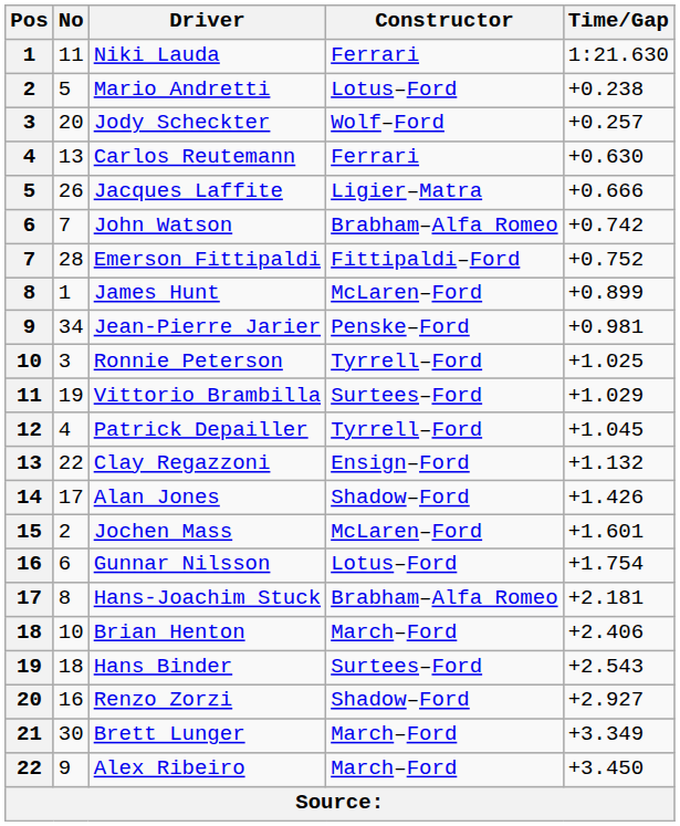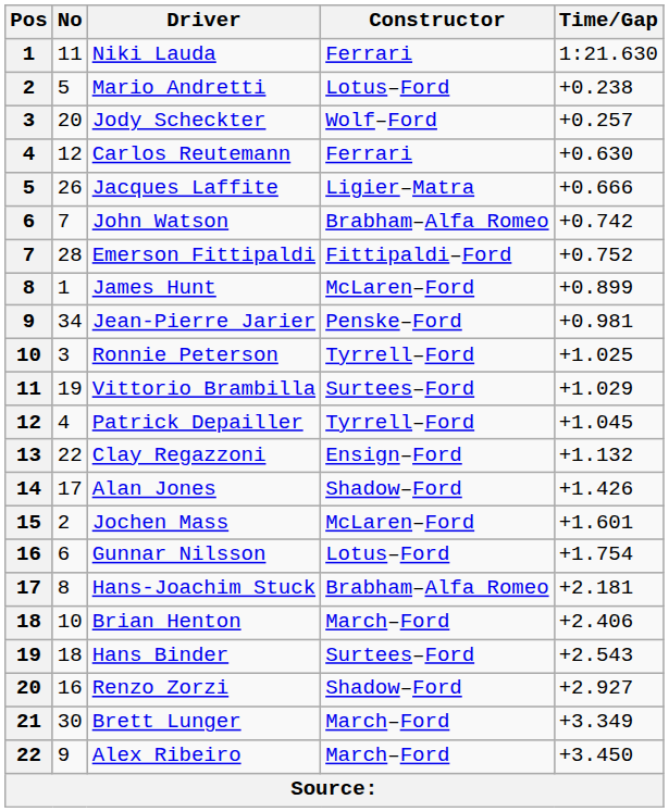Carlos Reutemann | No: 13 -> 12
